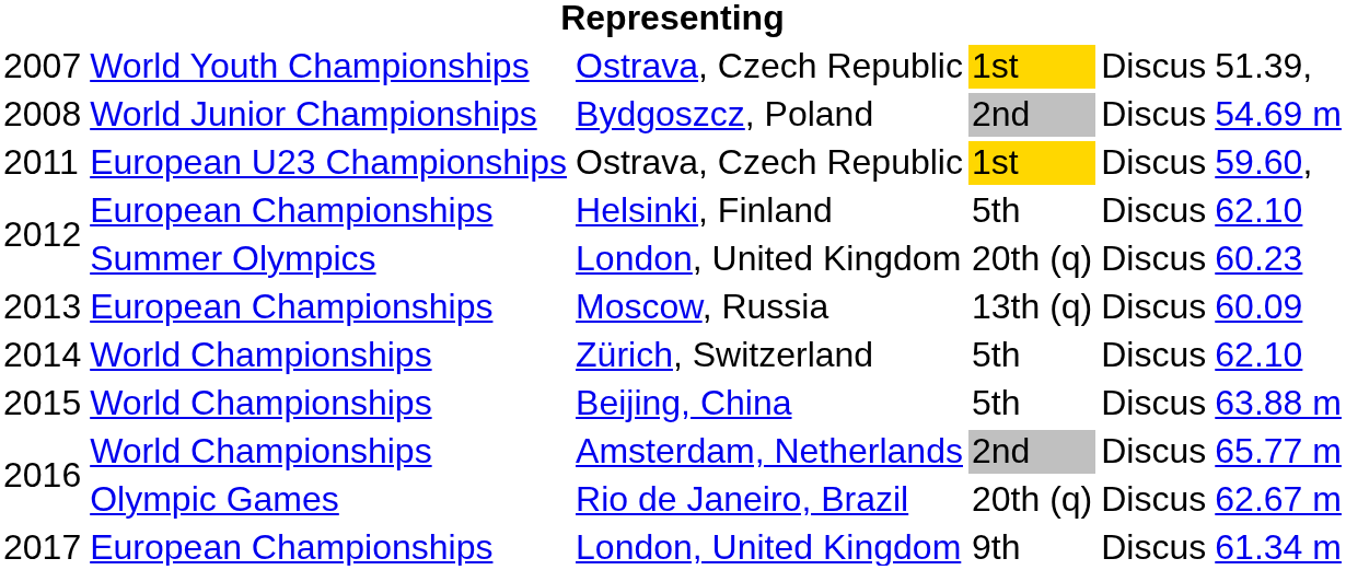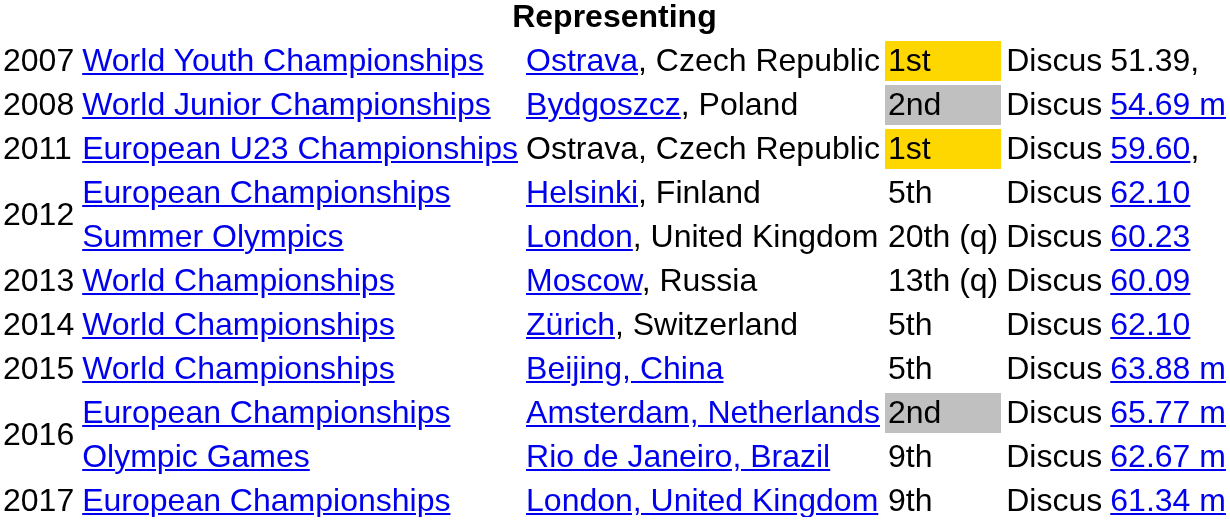2013 | column 2: European Championships -> World Championships
2016 / Amsterdam, Netherlands | column 2: World Championships -> European Championships
2016 / Rio de Janeiro, Brazil | column 4: 20th (q) -> 9th
